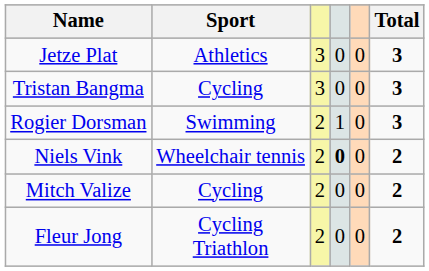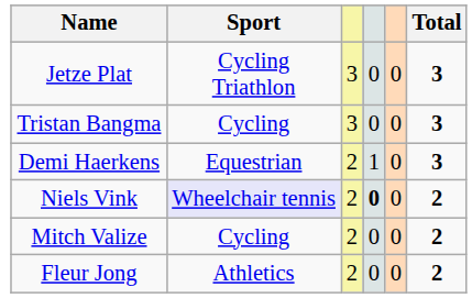Jetze Plat | Sport: Athletics -> Cycling Triathlon
- row: Rogier Dorsman | Swimming | 2 | 1 | 0 | 3
+ row: Demi Haerkens | Equestrian | 2 | 1 | 0 | 3
Niels Vink | Sport: no background -> lavender background
Fleur Jong | Sport: Cycling Triathlon -> Athletics
